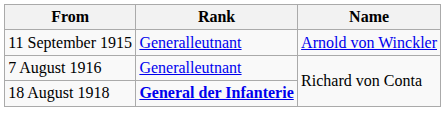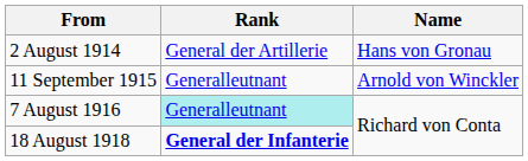+ row: 2 August 1914 | General der Artillerie | Hans von Gronau
7 August 1916 | Rank: no background -> paleturquoise background
